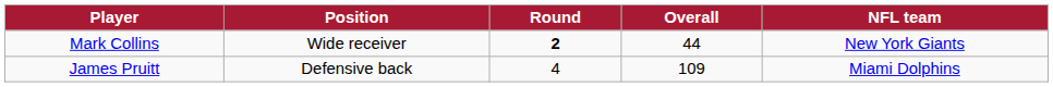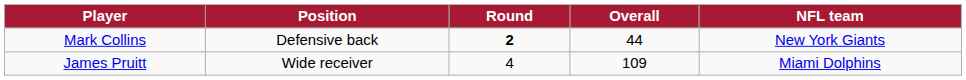Mark Collins | Position: Wide receiver -> Defensive back
James Pruitt | Position: Defensive back -> Wide receiver
